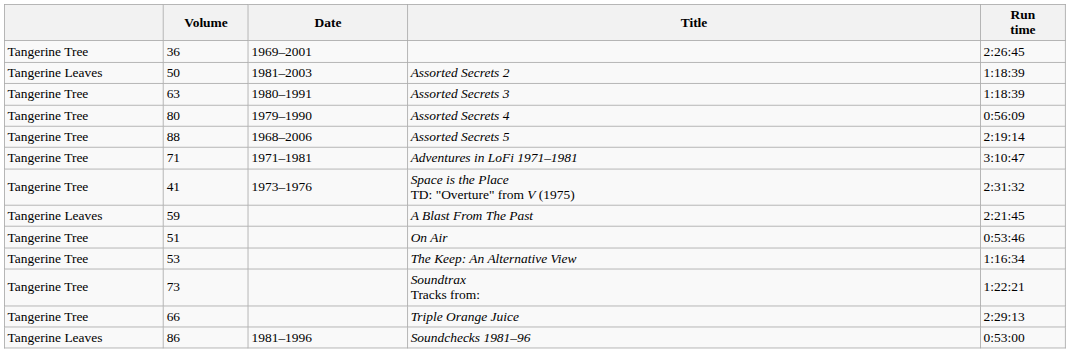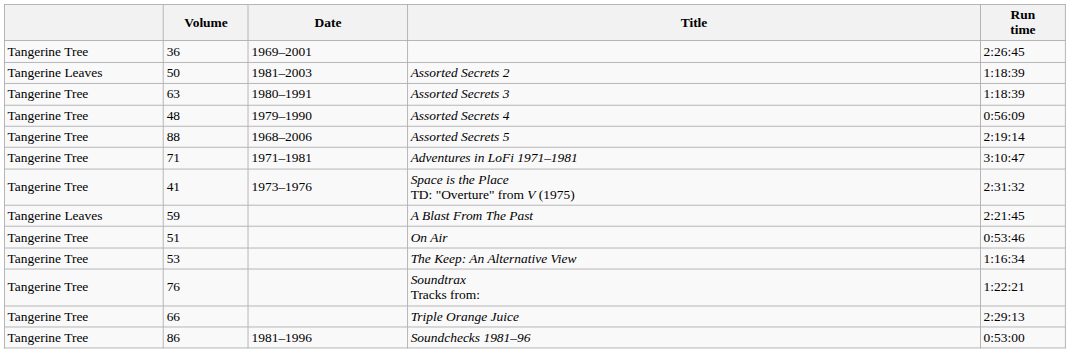Assorted Secrets 4 | Volume: 80 -> 48
Soundtrax Tracks from: | Volume: 73 -> 76
Soundchecks 1981–96 | column 1: Tangerine Leaves -> Tangerine Tree
